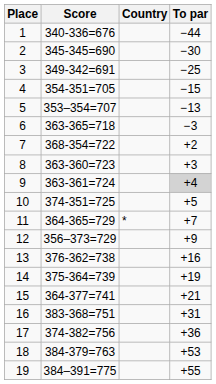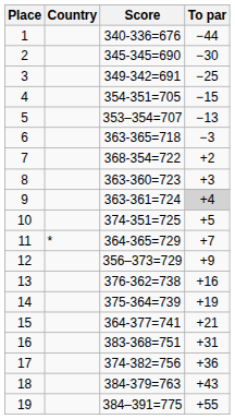columns swapped: Country <-> Score
18 | To par: +53 -> +43
